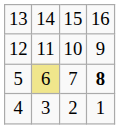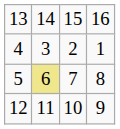rows swapped: 12 <-> 4
5 | column 4: bold -> normal
